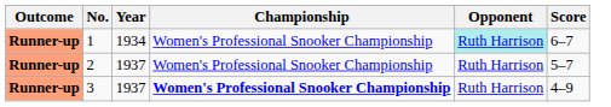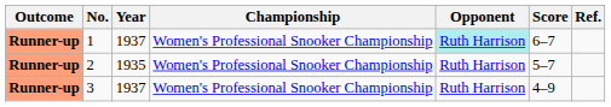+ column: Ref.
1 | Year: 1934 -> 1937
2 | Year: 1937 -> 1935
3 | Championship: bold -> normal
